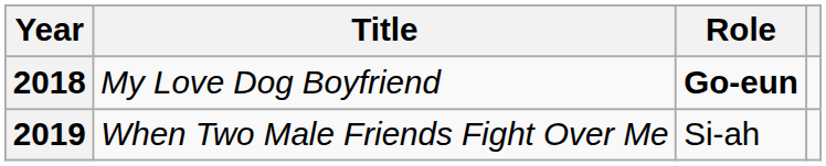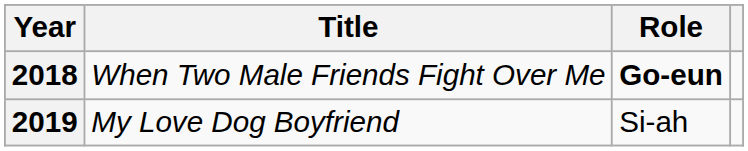2018 | Title: My Love Dog Boyfriend -> When Two Male Friends Fight Over Me
2019 | Title: When Two Male Friends Fight Over Me -> My Love Dog Boyfriend
